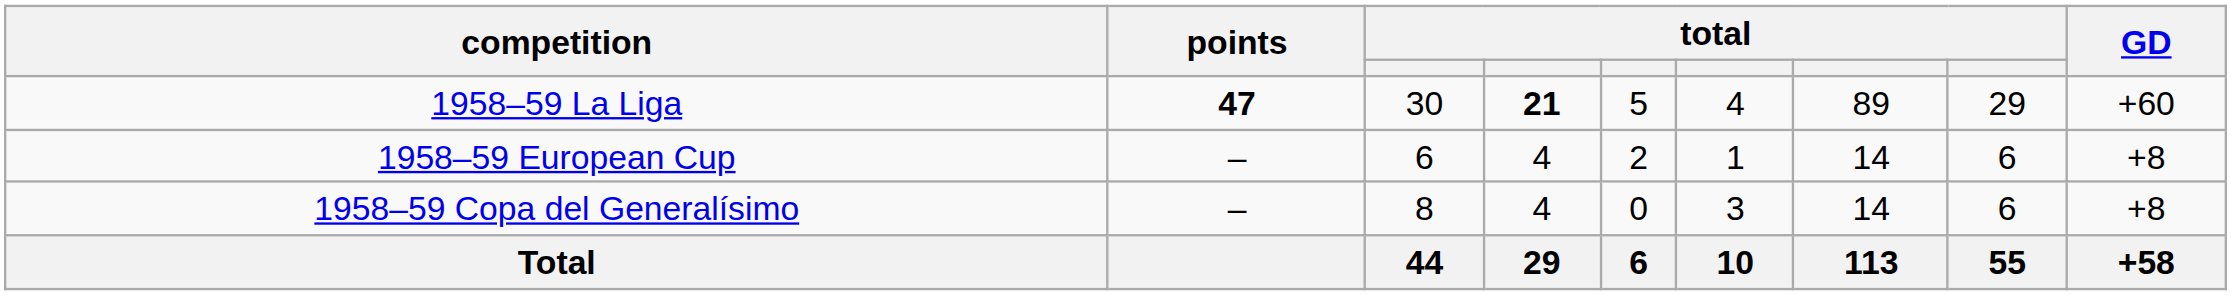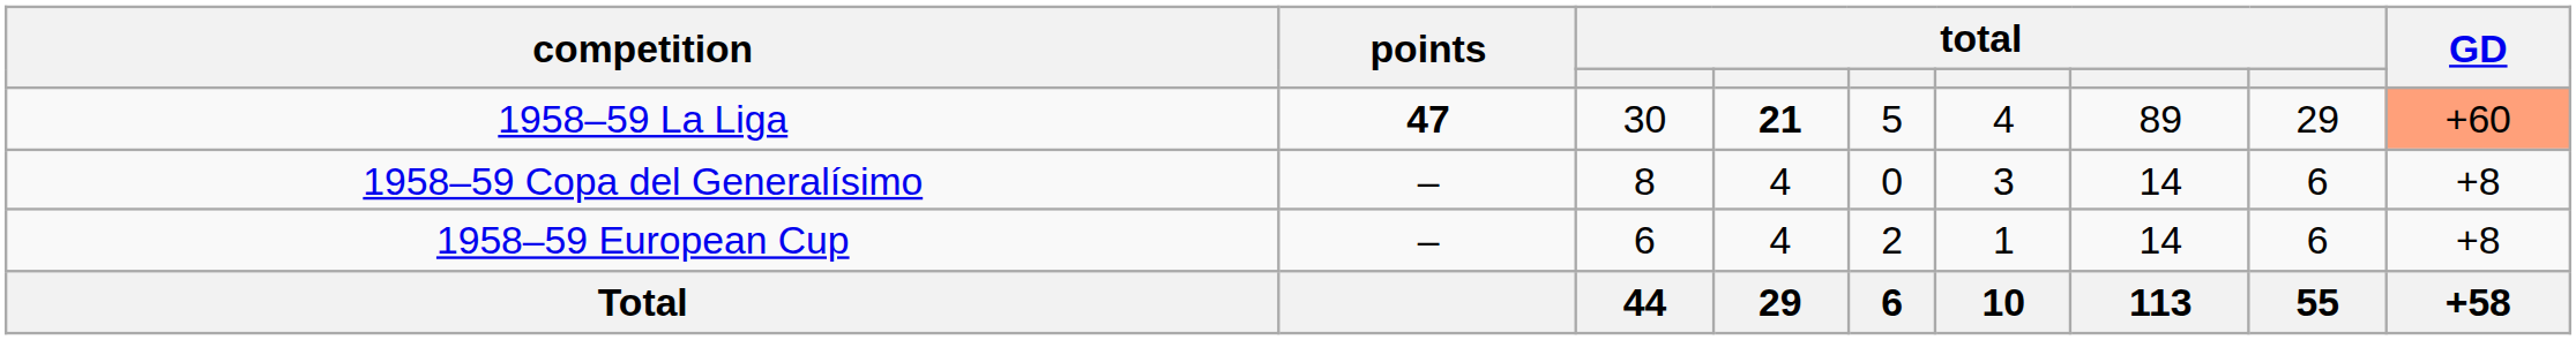1958–59 La Liga | GD: no background -> lightsalmon background
rows swapped: 1958–59 Copa del Generalísimo <-> 1958–59 European Cup
